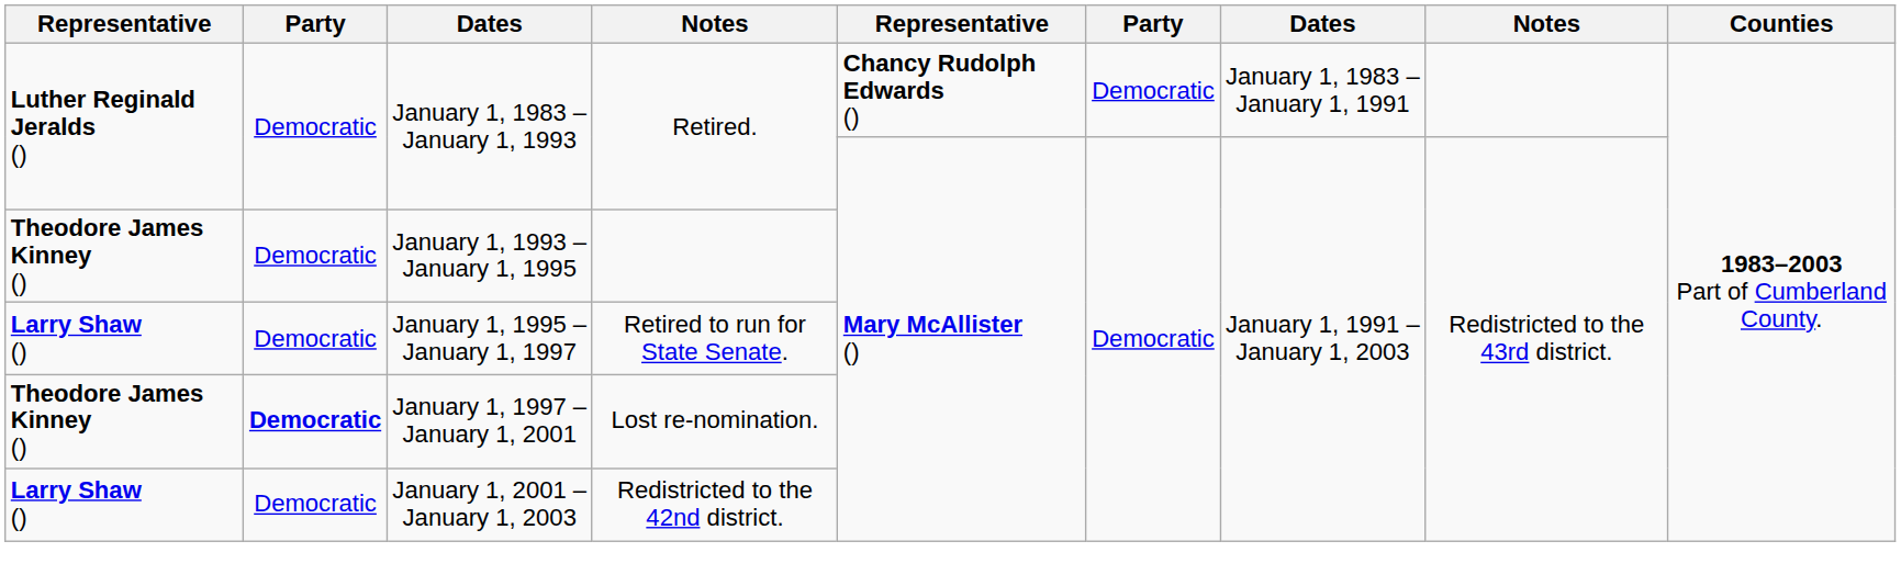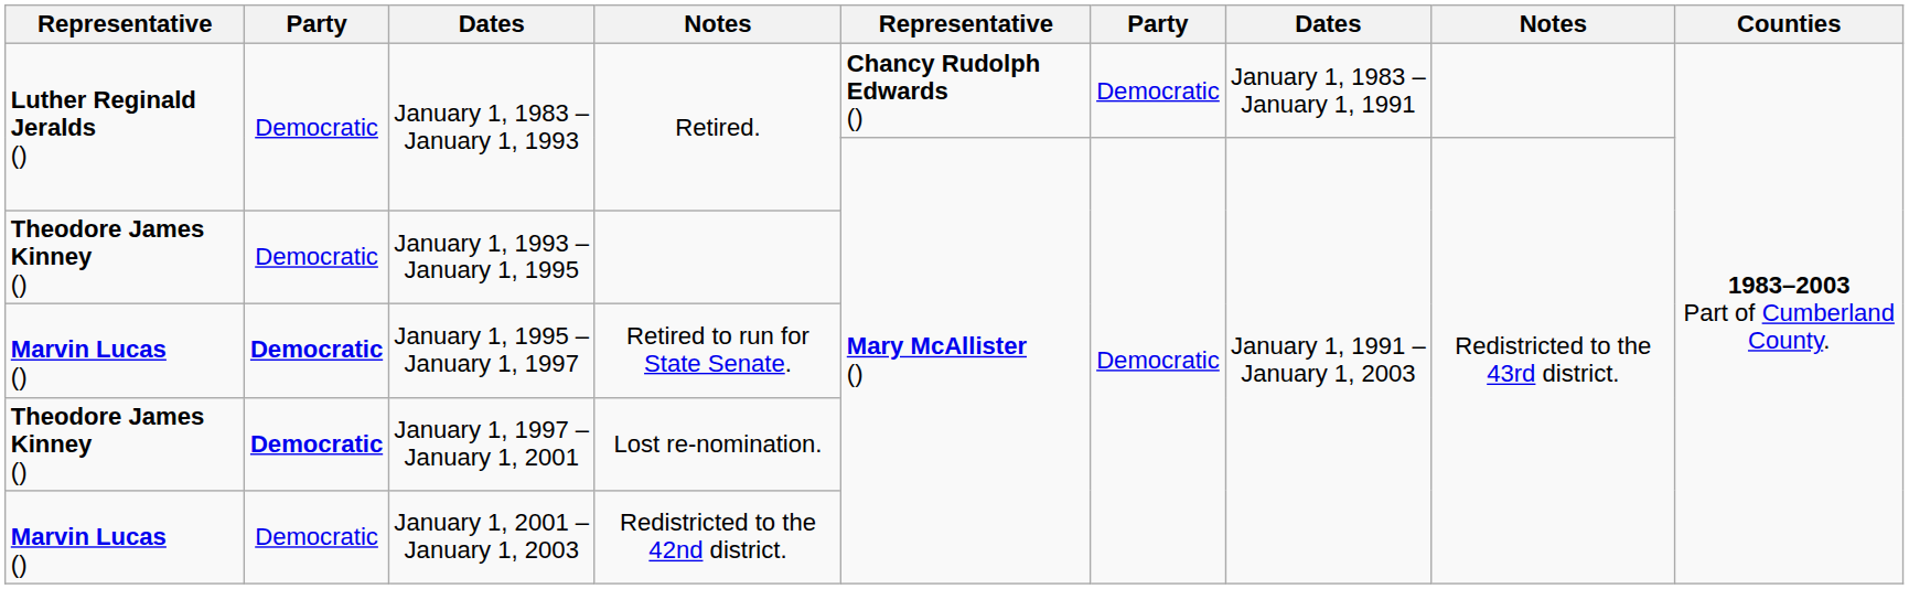January 1, 1995 – January 1, 1997 | column 1: Larry Shaw () -> Marvin Lucas ()
January 1, 1995 – January 1, 1997 | column 2: normal -> bold
January 1, 2001 – January 1, 2003 | column 1: Larry Shaw () -> Marvin Lucas ()
